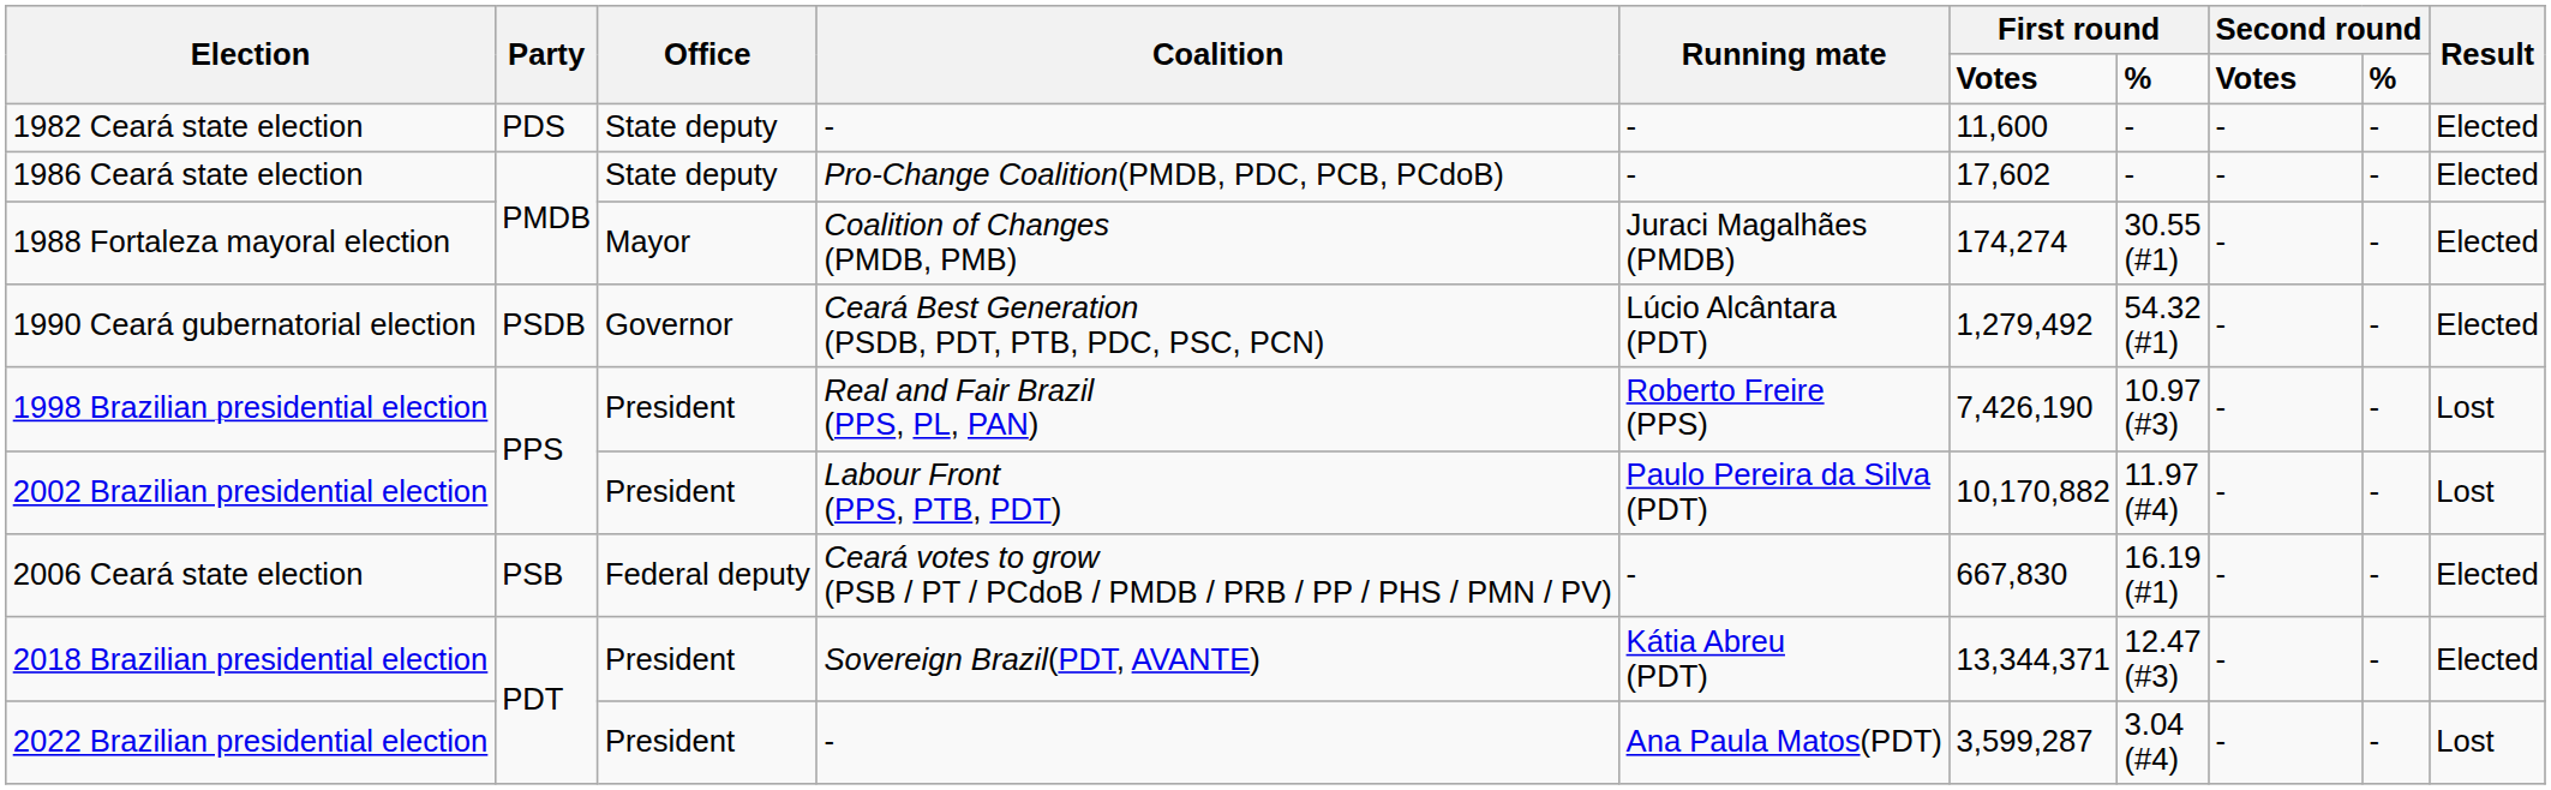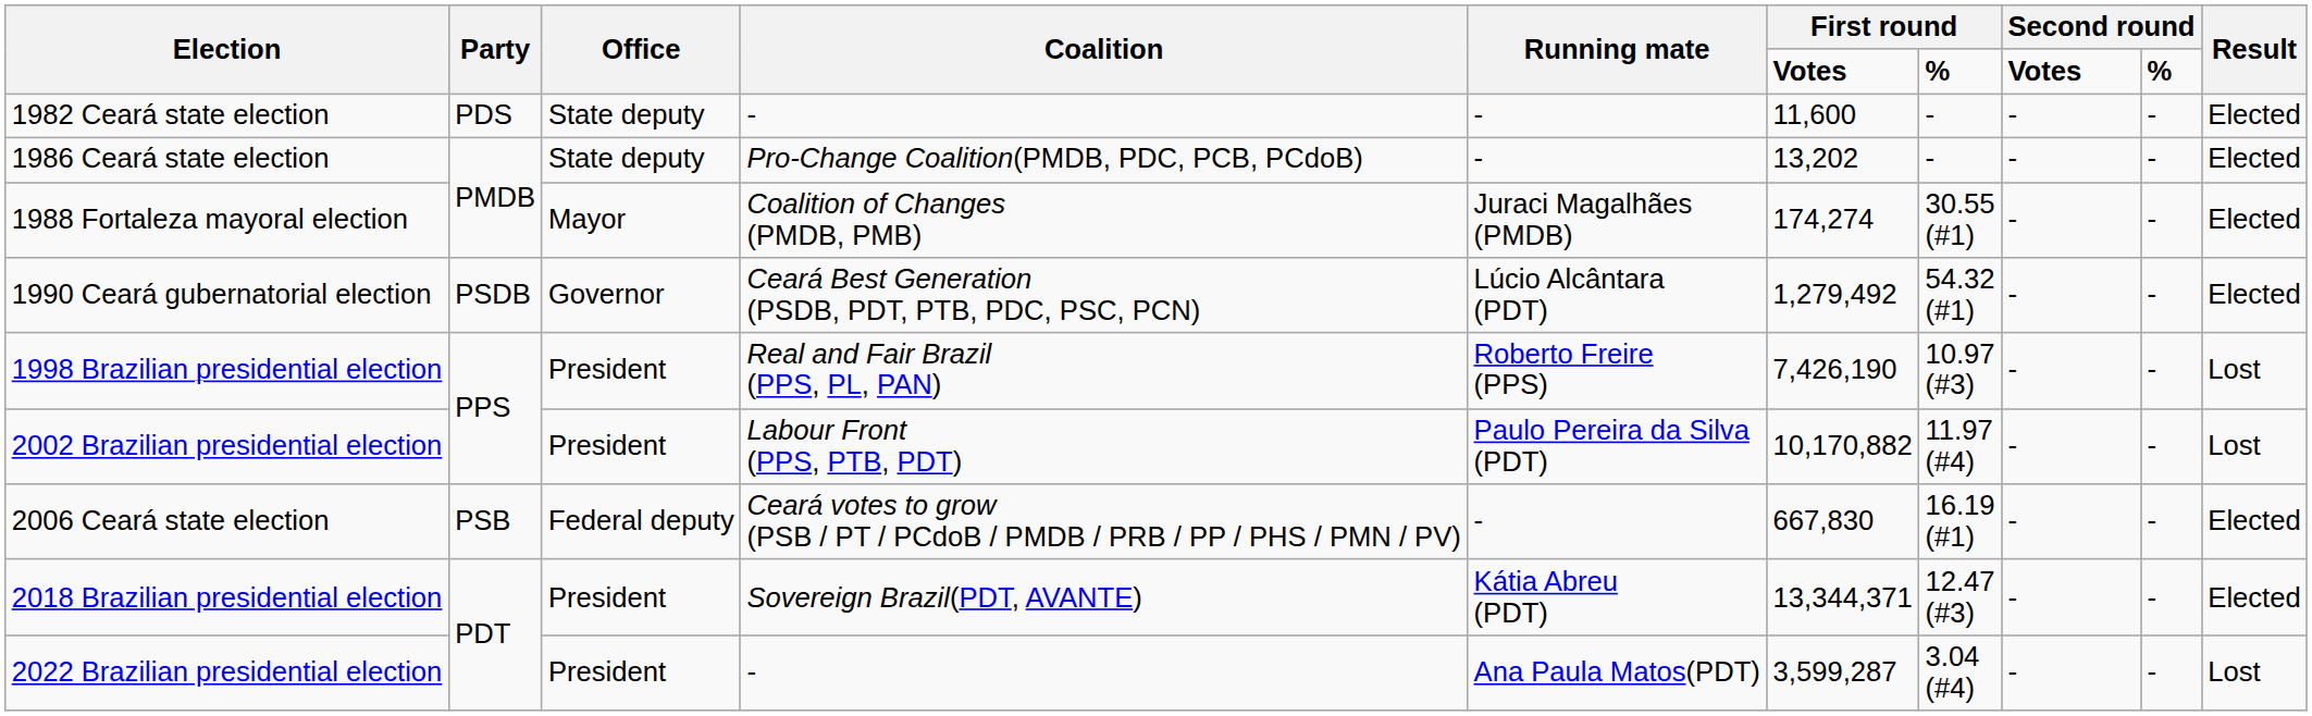1986 Ceará state election | column 6: 17,602 -> 13,202
